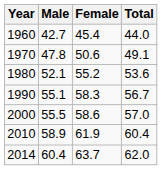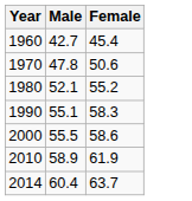- column: Total | 44.0 | 49.1 | 53.6 | 56.7 | 57.0 | 60.4 | 62.0
